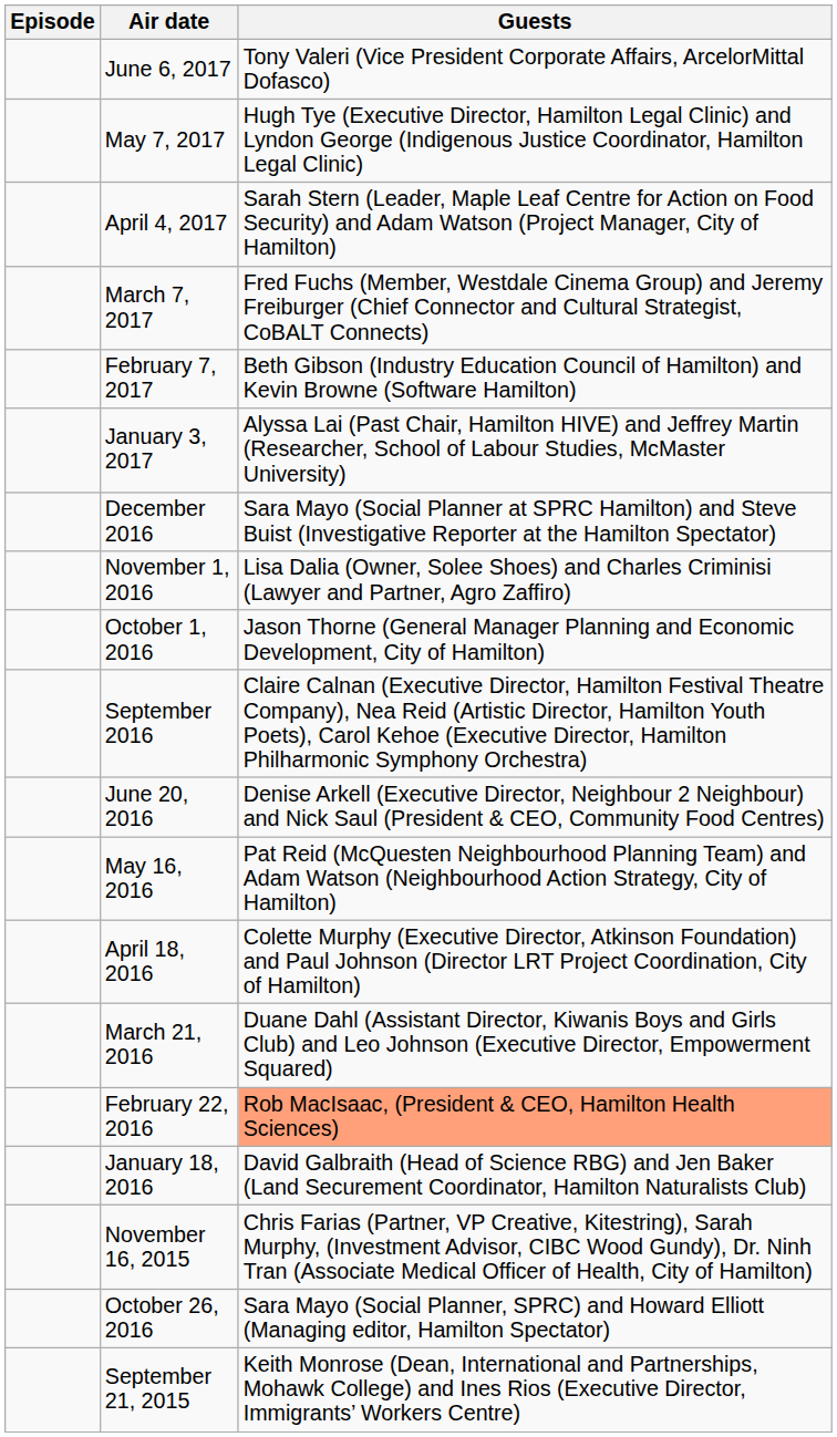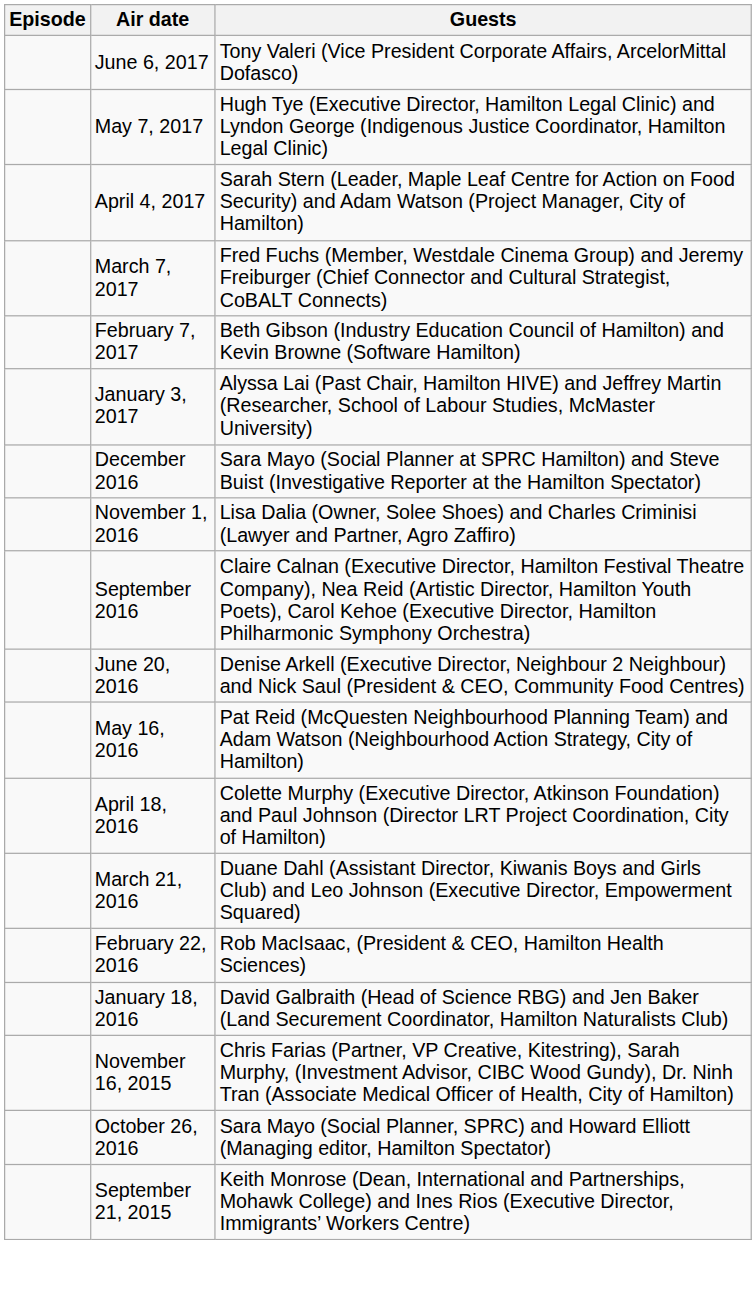- row: October 1, 2016 | Jason Thorne (General Manager Planning and Economic Development, City of Hamilton)
February 22, 2016 | Guests: lightsalmon background -> no background
